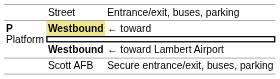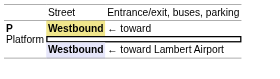← toward Lambert Airport | column 2: no background -> lavender background
- row: Scott AFB | Secure entrance/exit, buses, parking
